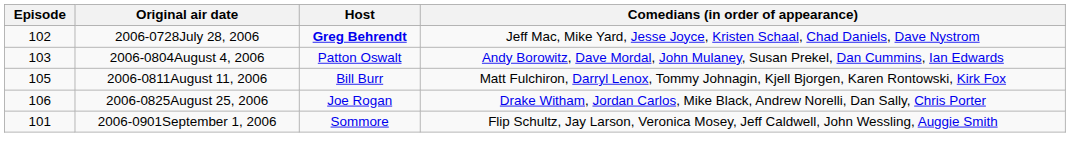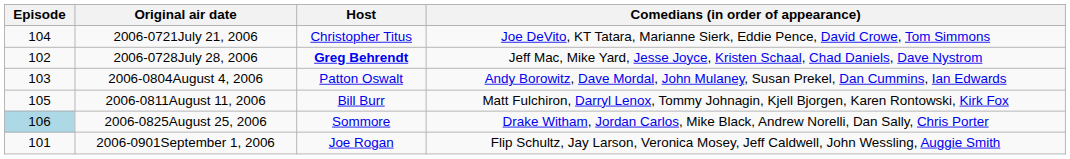+ row: 104 | 2006-0721July 21, 2006 | Christopher Titus | Joe DeVito, KT Tatara, Marianne Sierk, Eddie Pence, David Crowe, Tom Simmons
2006-0825August 25, 2006 | Episode: no background -> lightblue background
2006-0825August 25, 2006 | Host: Joe Rogan -> Sommore
2006-0901September 1, 2006 | Host: Sommore -> Joe Rogan
